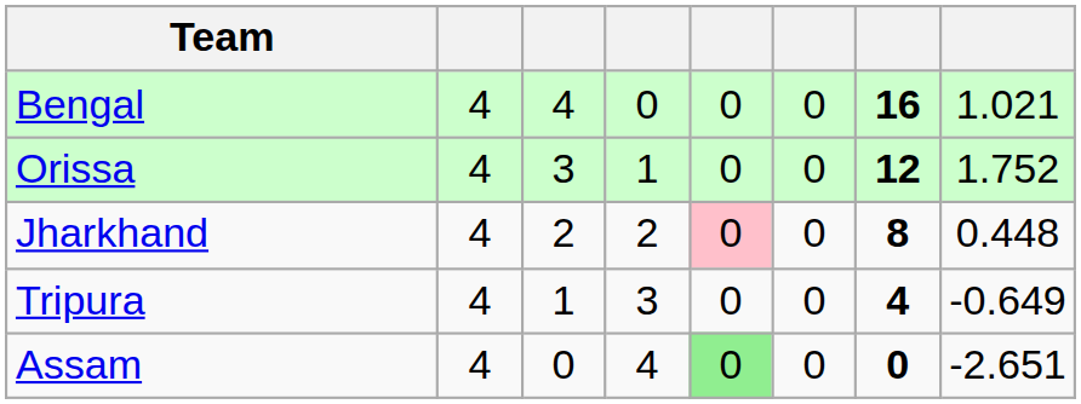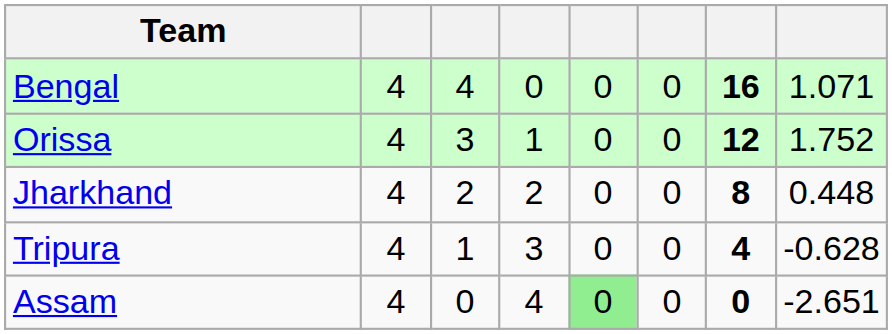Bengal | column 8: 1.021 -> 1.071
Jharkhand | column 5: pink background -> no background
Tripura | column 8: -0.649 -> -0.628
